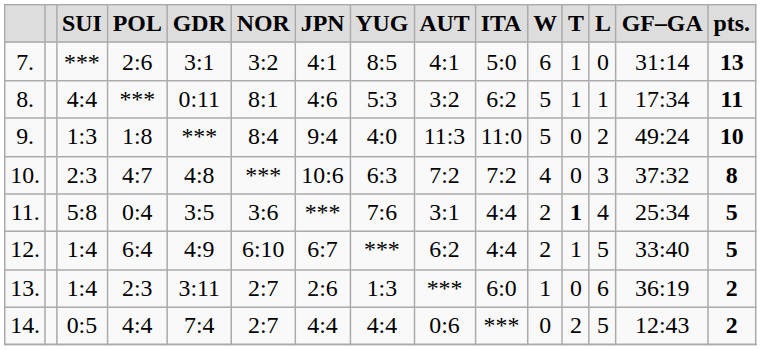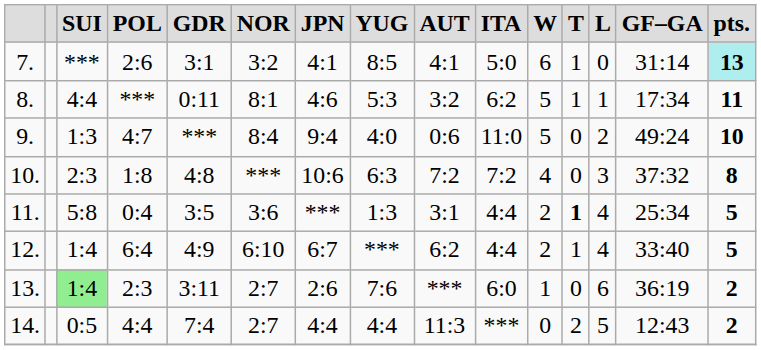7. | pts.: no background -> paleturquoise background
9. | POL: 1:8 -> 4:7
9. | AUT: 11:3 -> 0:6
10. | POL: 4:7 -> 1:8
11. | YUG: 7:6 -> 1:3
12. | L: 5 -> 4
13. | SUI: no background -> lightgreen background
13. | YUG: 1:3 -> 7:6
14. | AUT: 0:6 -> 11:3
